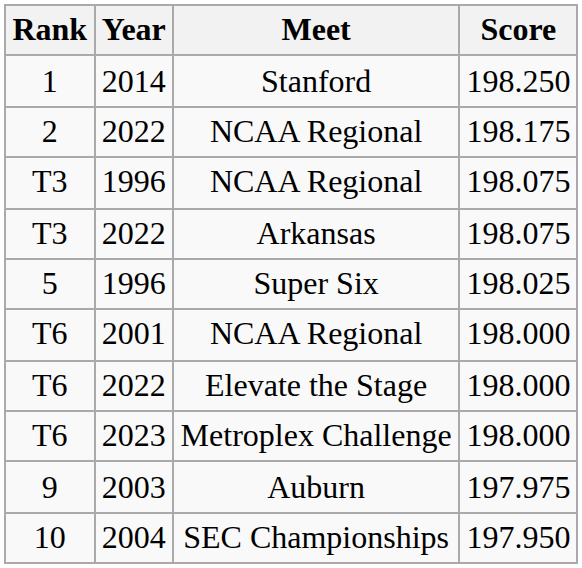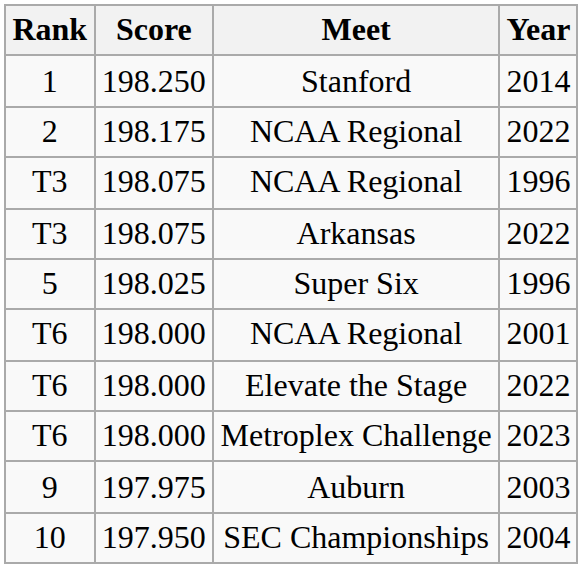columns swapped: Score <-> Year
